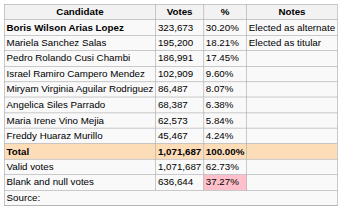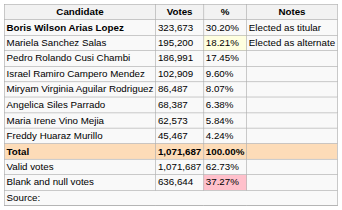Boris Wilson Arias Lopez | Notes: Elected as alternate -> Elected as titular
Mariela Sanchez Salas | %: no background -> lightyellow background
Mariela Sanchez Salas | Notes: Elected as titular -> Elected as alternate
